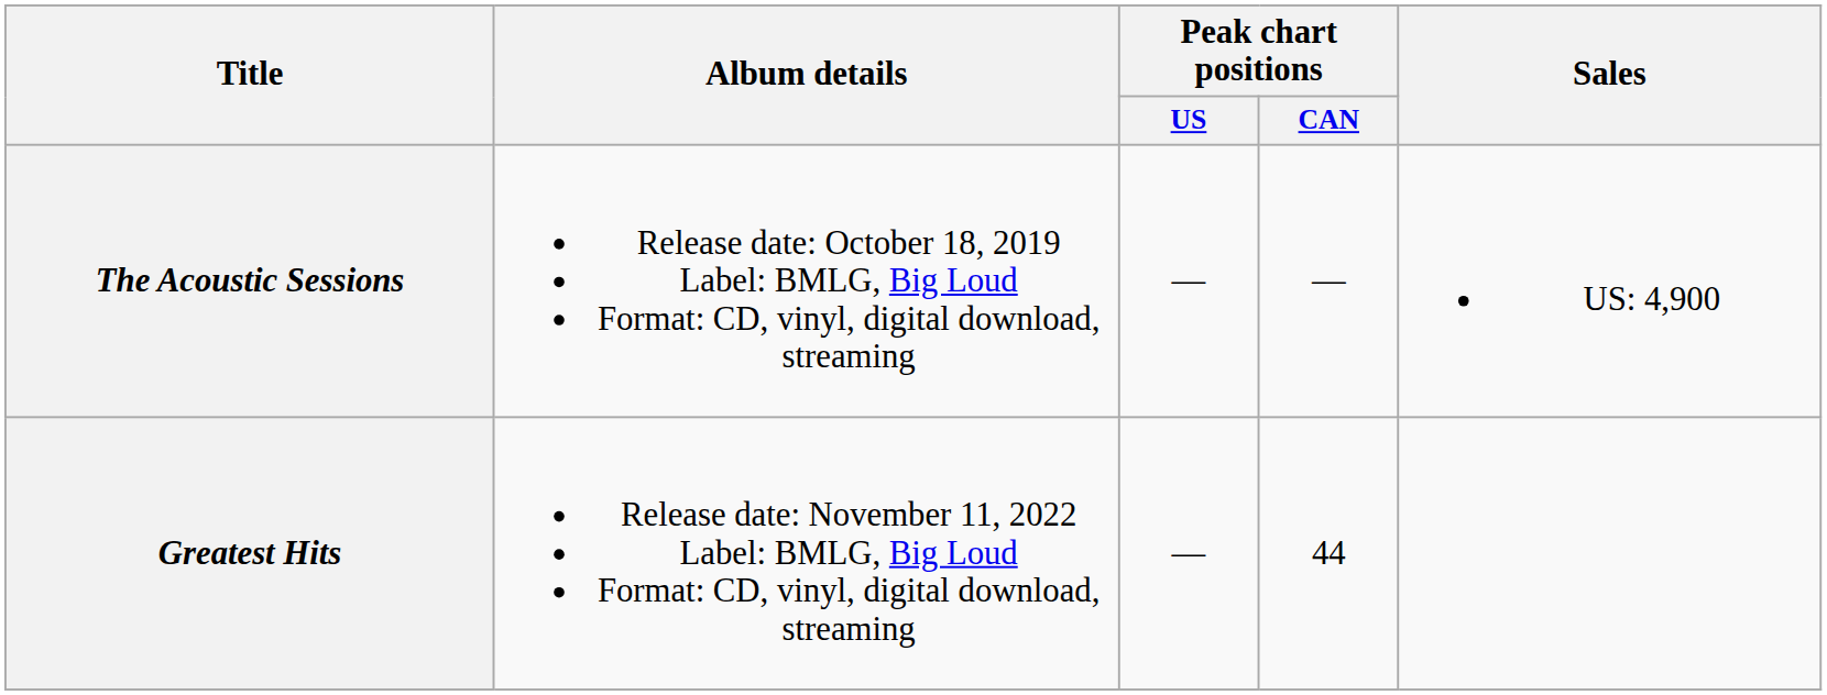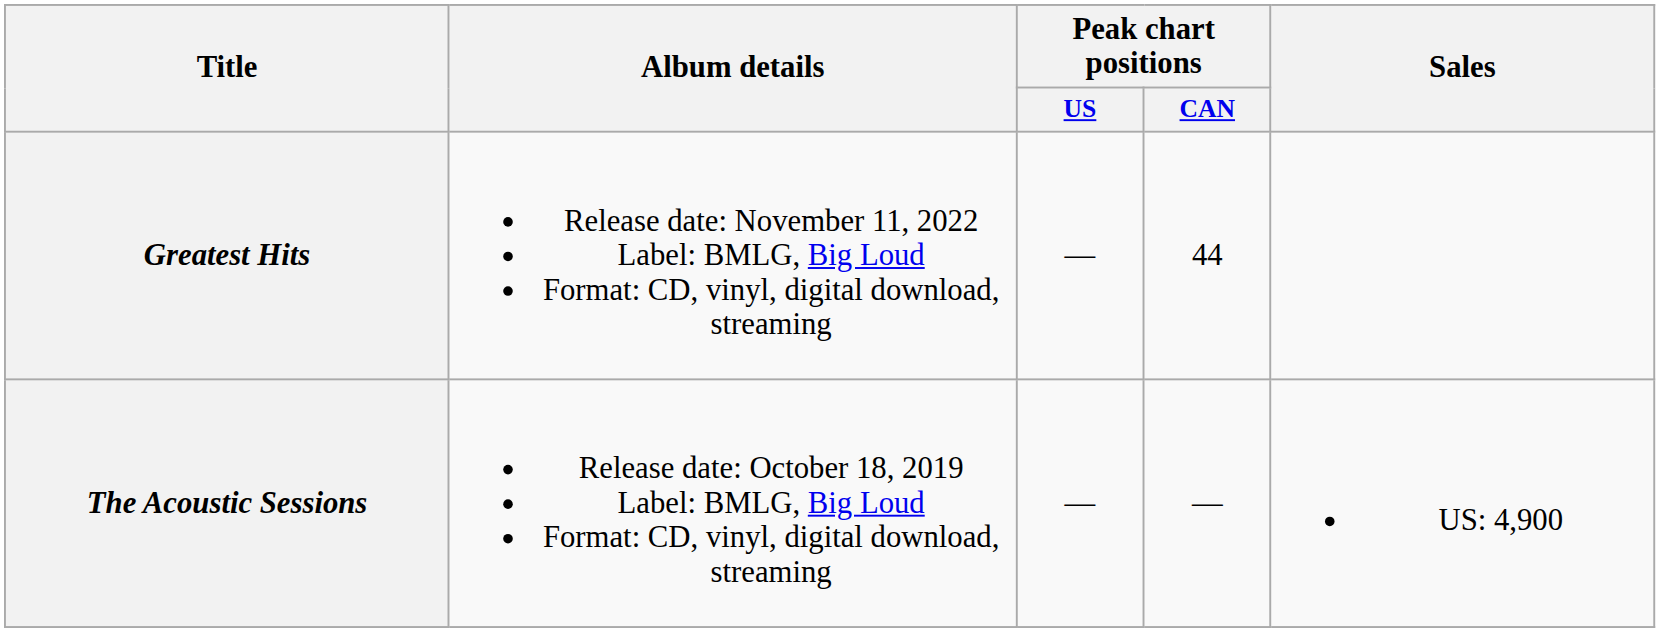rows swapped: The Acoustic Sessions <-> Greatest Hits
